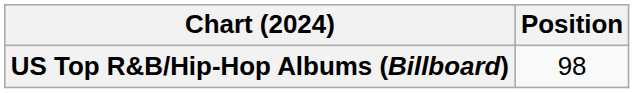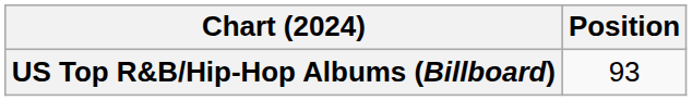US Top R&B/Hip-Hop Albums (Billboard) | Position: 98 -> 93
